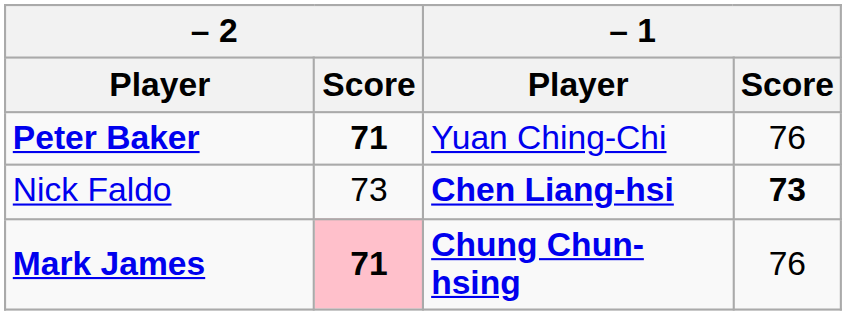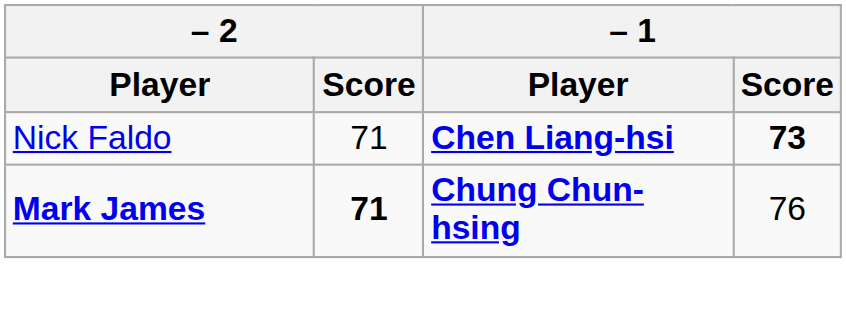- row: Peter Baker | 71 | Yuan Ching-Chi | 76
Nick Faldo | – 2 / Score: 73 -> 71
Mark James | – 2 / Score: pink background -> no background
